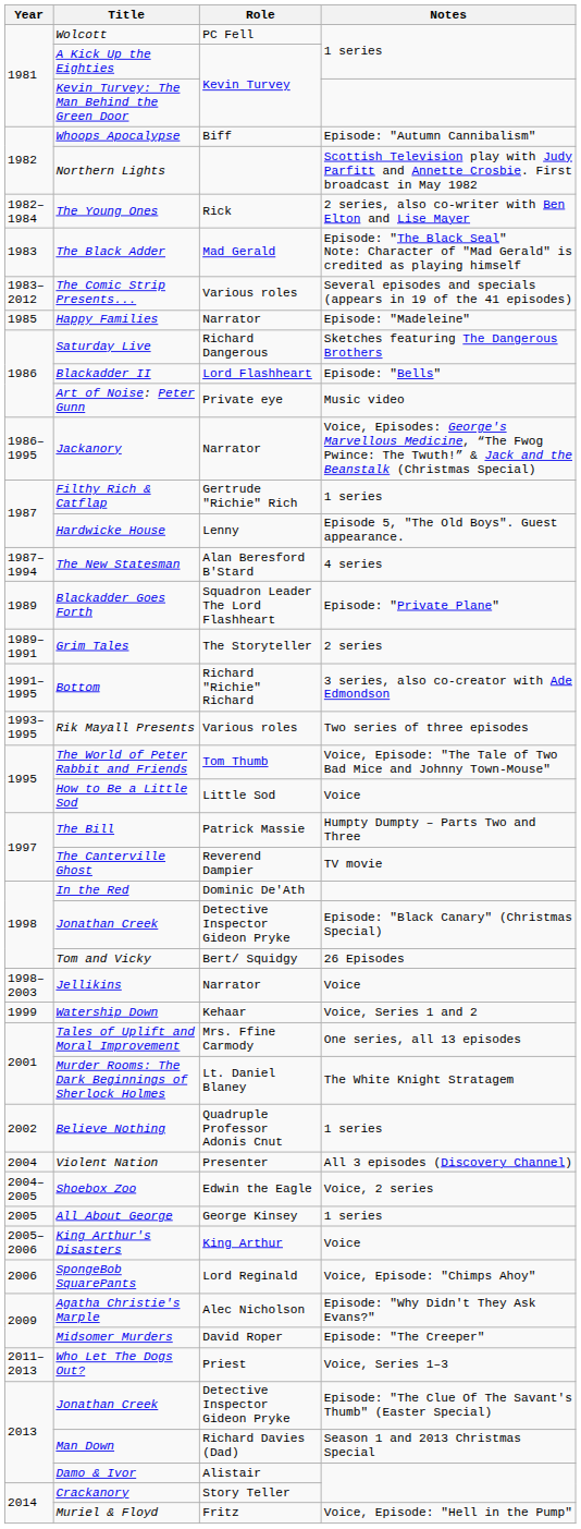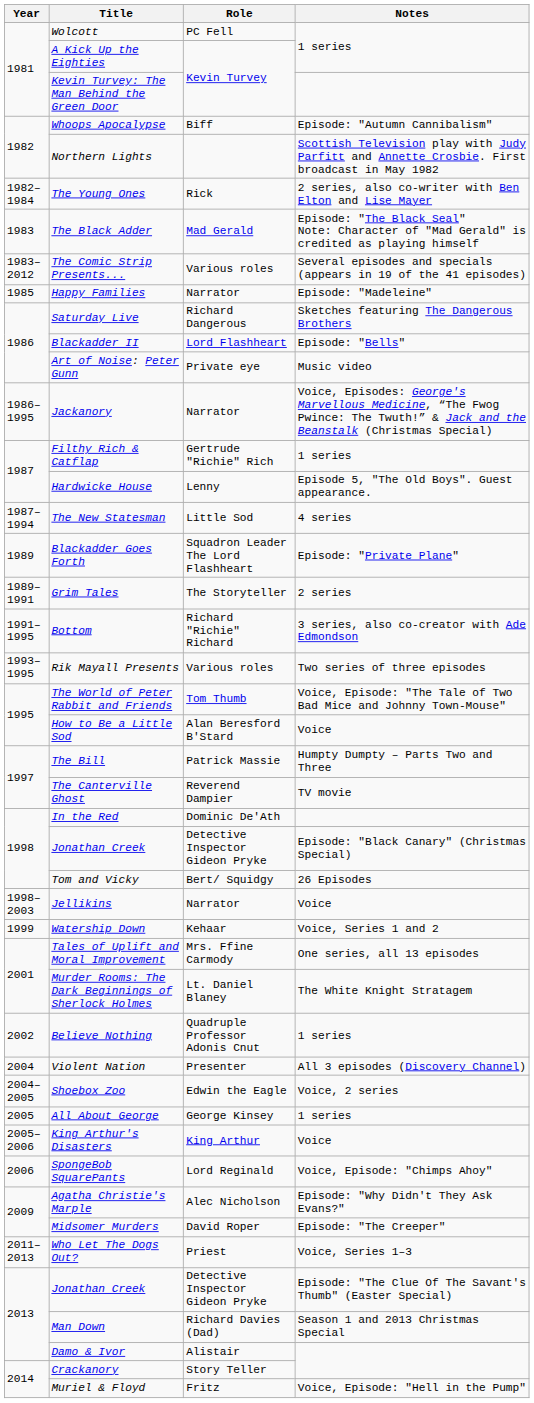The New Statesman | Role: Alan Beresford B'Stard -> Little Sod
How to Be a Little Sod | Role: Little Sod -> Alan Beresford B'Stard
